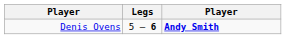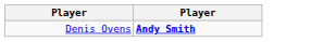- column: Legs | 5 – 6
